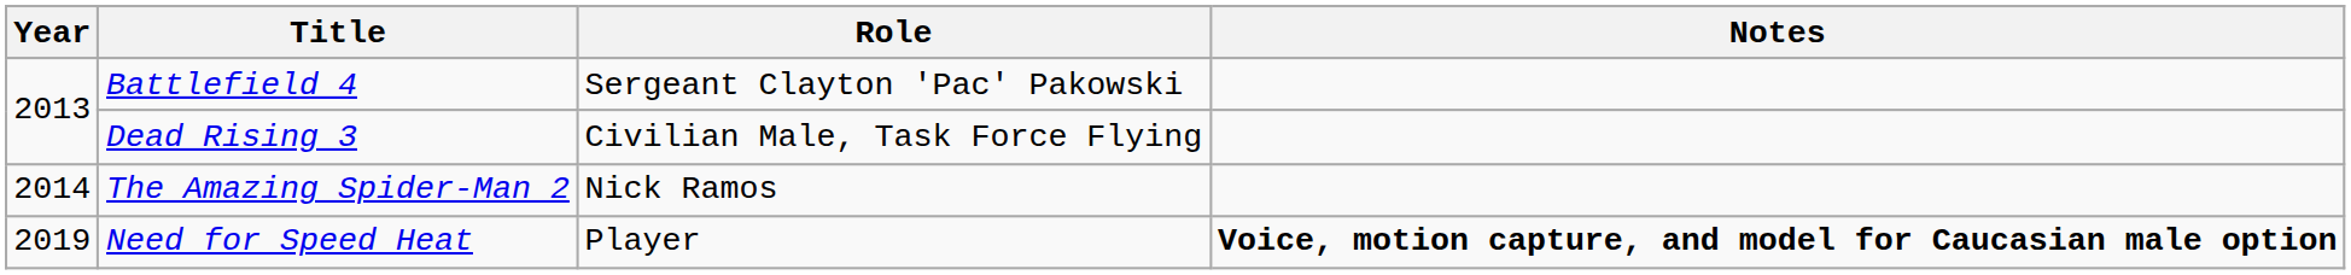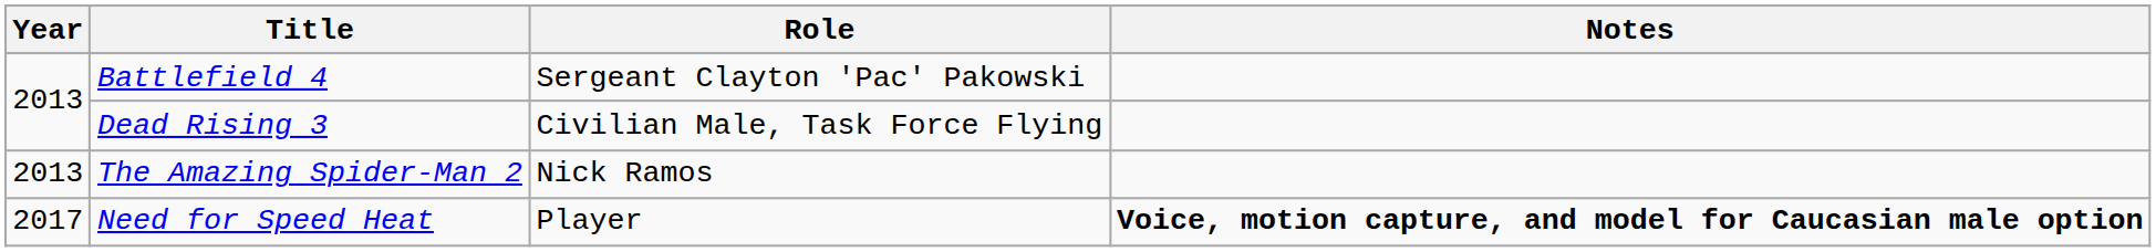The Amazing Spider-Man 2 | Year: 2014 -> 2013
Need for Speed Heat | Year: 2019 -> 2017
